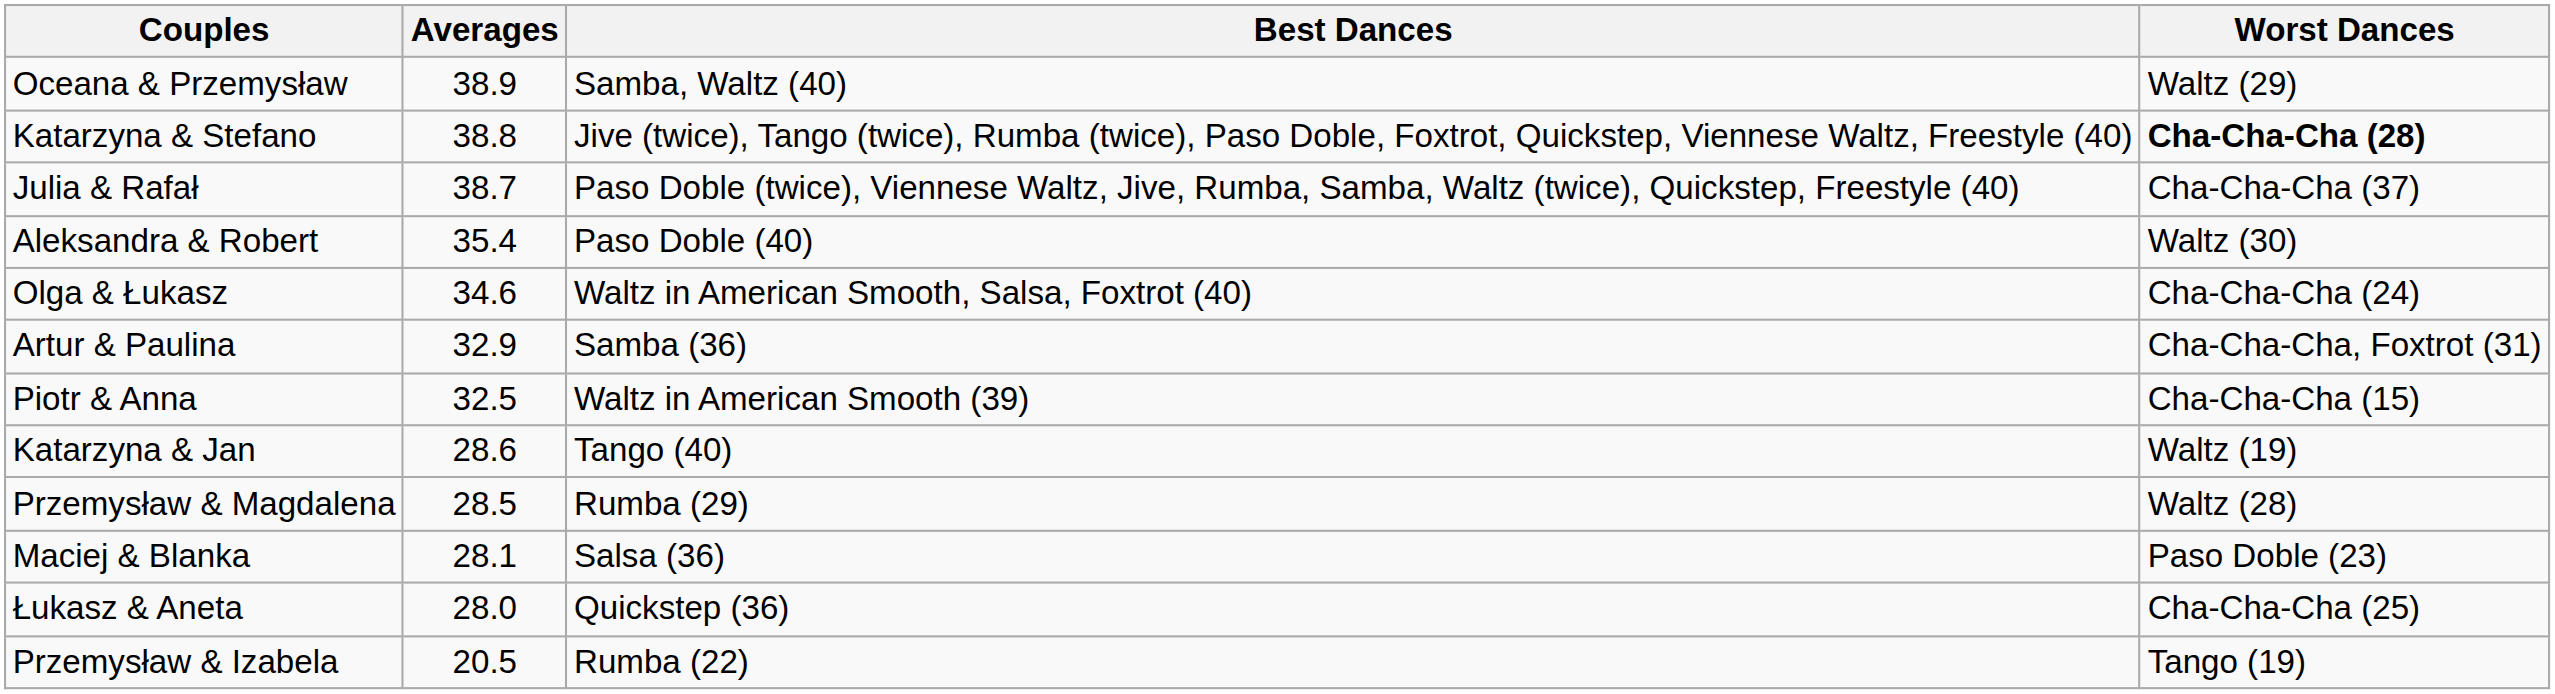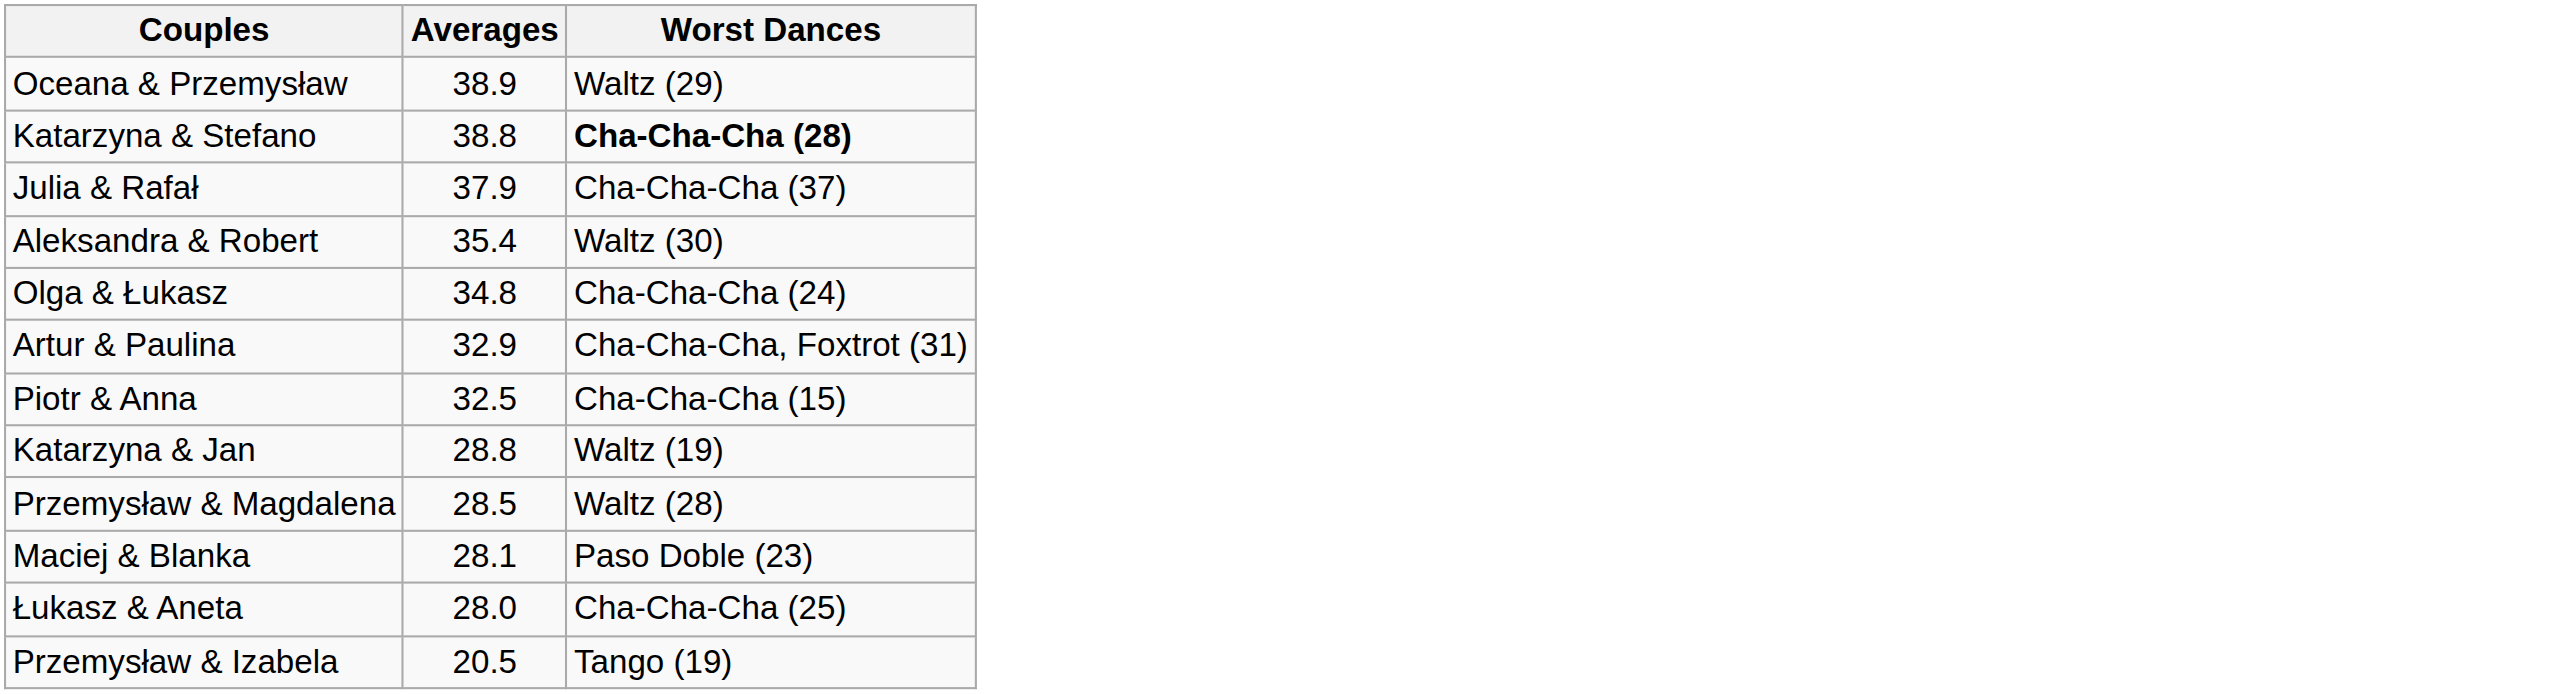- column: Best Dances | Samba, Waltz (40) | Jive (twice), Tango (twice), Rumba (twice), Paso Doble, Foxtrot, Quickstep, Viennese Waltz, Freestyle (40) | Paso Doble (twice), Viennese Waltz, Jive, Rumba, Samba, Waltz (twice), Quickstep, Freestyle (40) | Paso Doble (40) | Waltz in American Smooth, Salsa, Foxtrot (40) | Samba (36) | Waltz in American Smooth (39) | Tango (40) | Rumba (29) | Salsa (36) | Quickstep (36) | Rumba (22)
Julia & Rafał | Averages: 38.7 -> 37.9
Olga & Łukasz | Averages: 34.6 -> 34.8
Katarzyna & Jan | Averages: 28.6 -> 28.8
